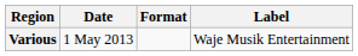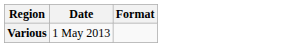- column: Label | Waje Musik Entertainment
